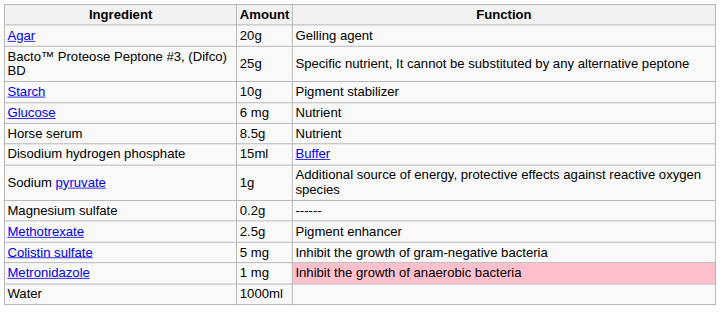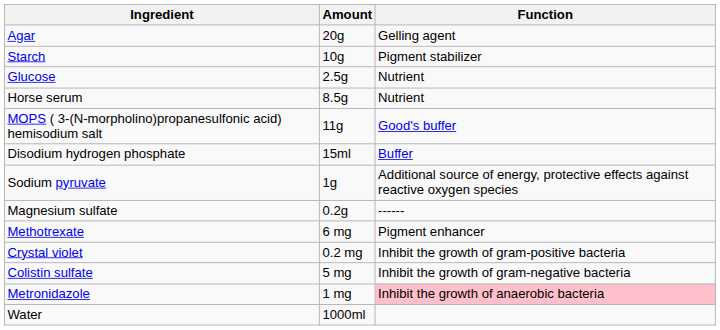- row: Bacto™ Proteose Peptone #3, (Difco) BD | 25g | Specific nutrient, It cannot be substituted by any alternative peptone
Glucose | Amount: 6 mg -> 2.5g
+ row: MOPS ( 3-(N-morpholino)propanesulfonic acid) hemisodium salt | 11g | Good's buffer
Methotrexate | Amount: 2.5g -> 6 mg
+ row: Crystal violet | 0.2 mg | Inhibit the growth of gram-positive bacteria
